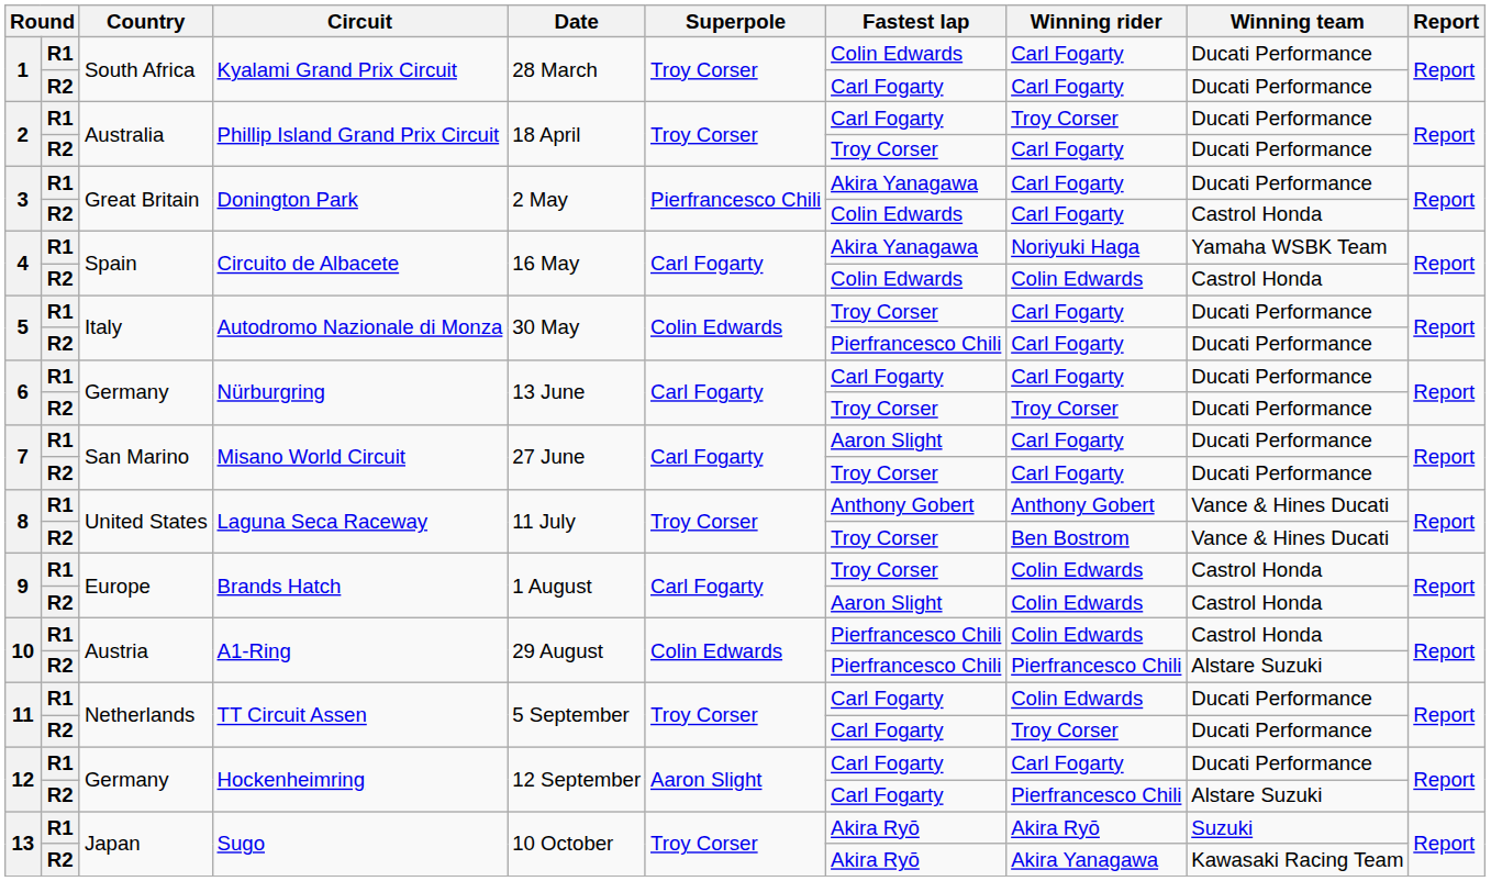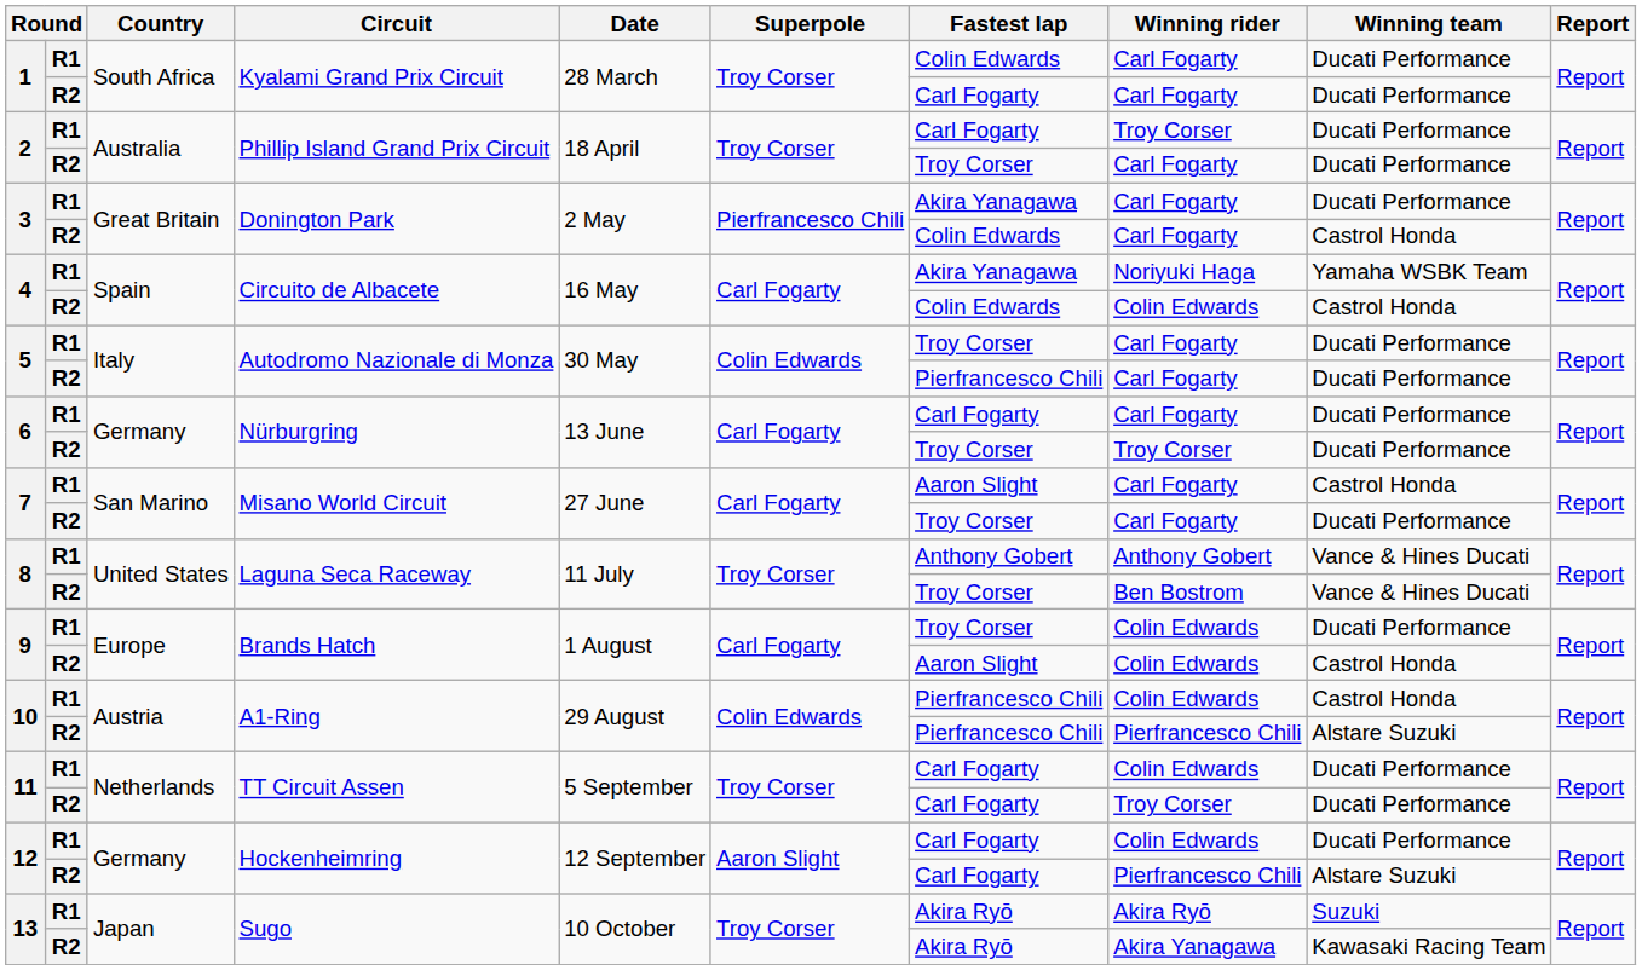7 / R1 | Winning team: Ducati Performance -> Castrol Honda
9 / R1 | Winning team: Castrol Honda -> Ducati Performance
12 / R1 | Winning rider: Carl Fogarty -> Colin Edwards
